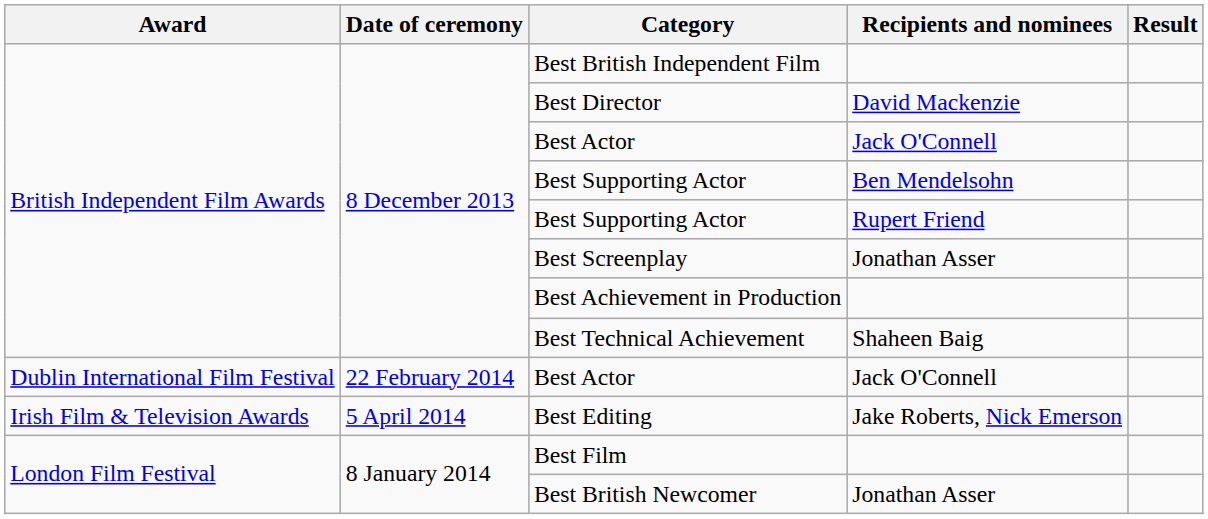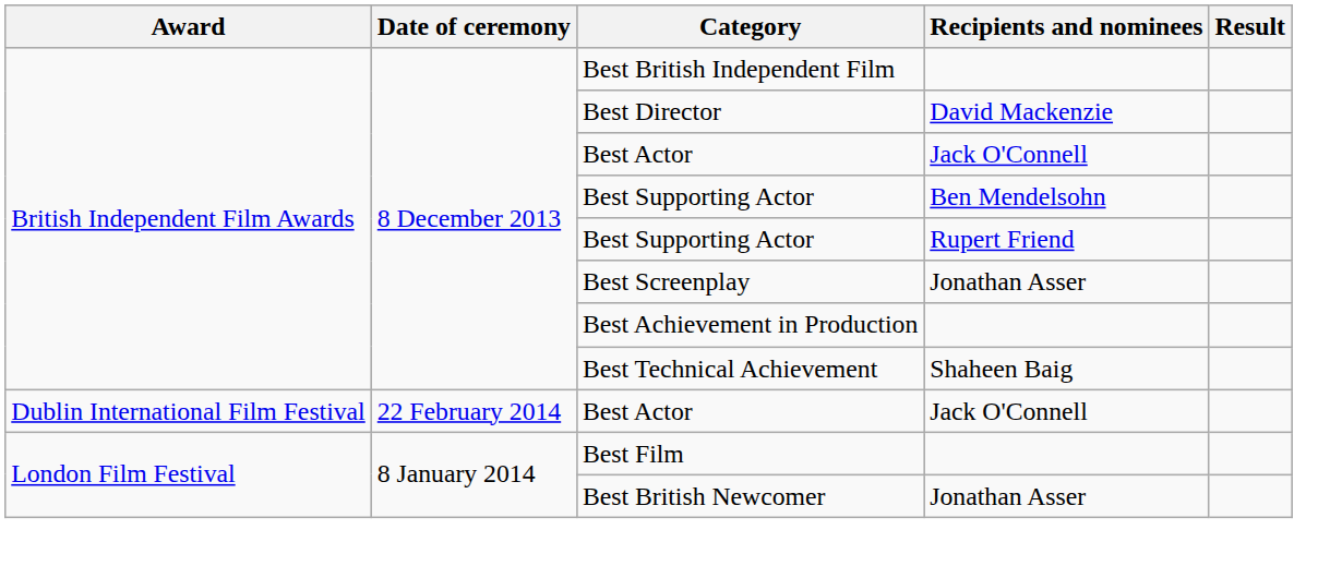- row: Irish Film & Television Awards | 5 April 2014 | Best Editing | Jake Roberts, Nick Emerson
